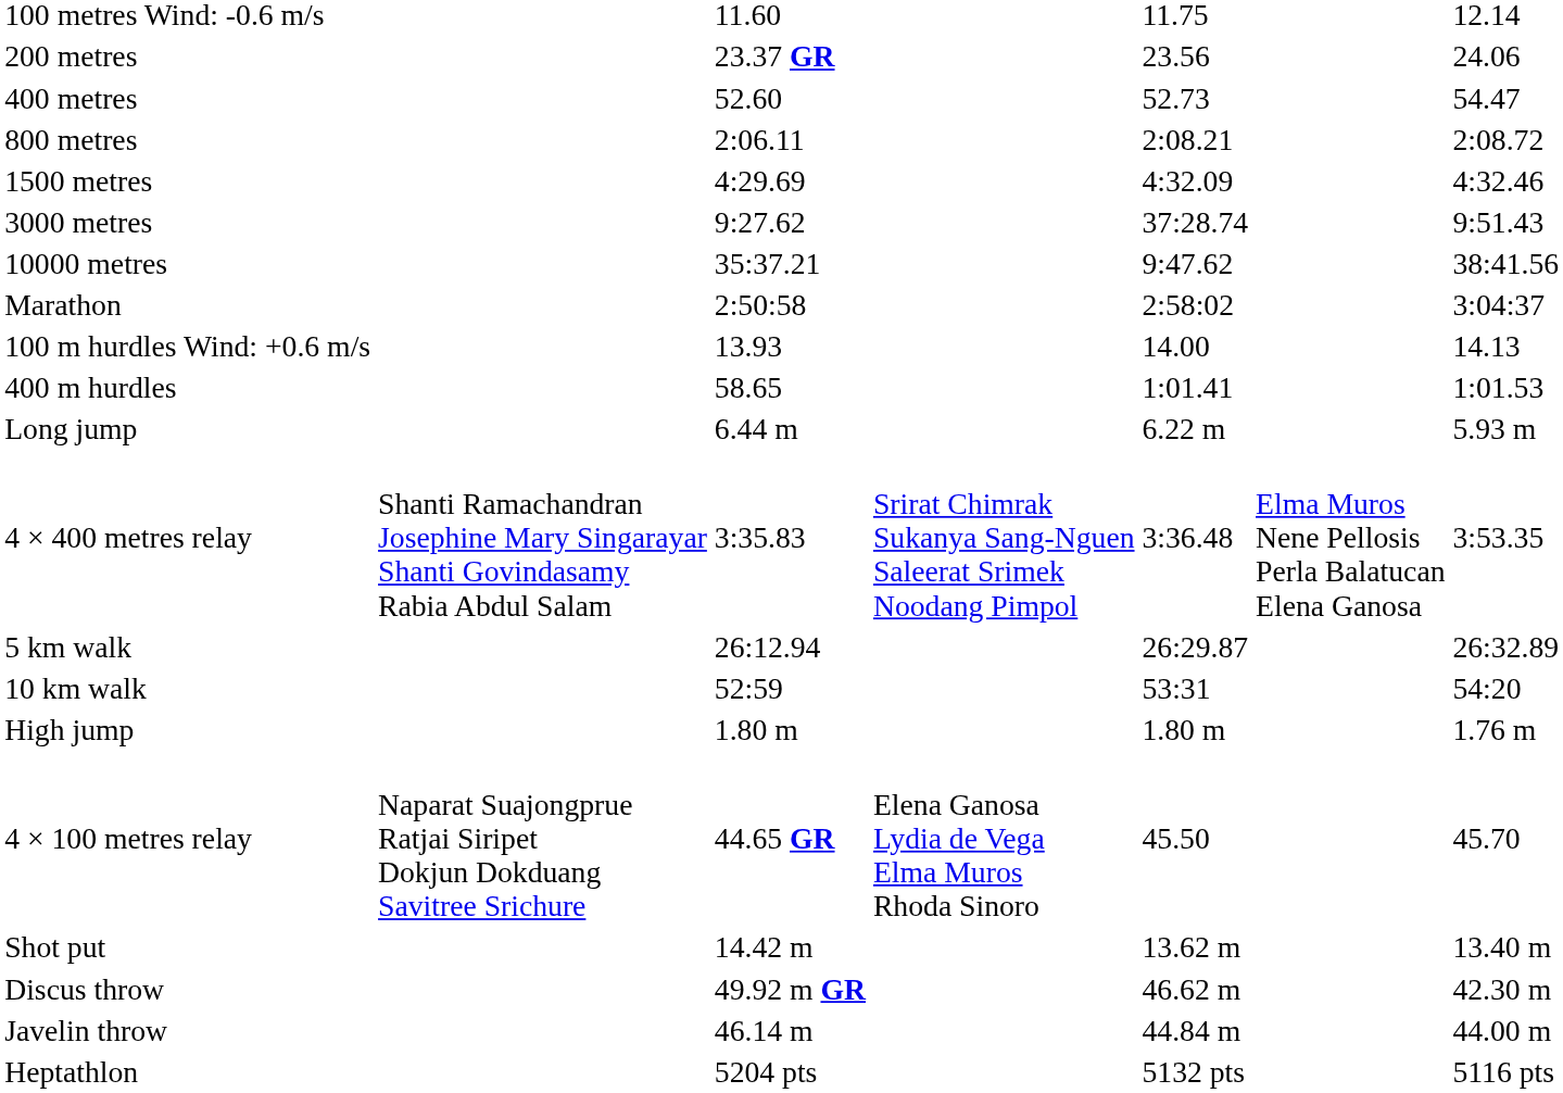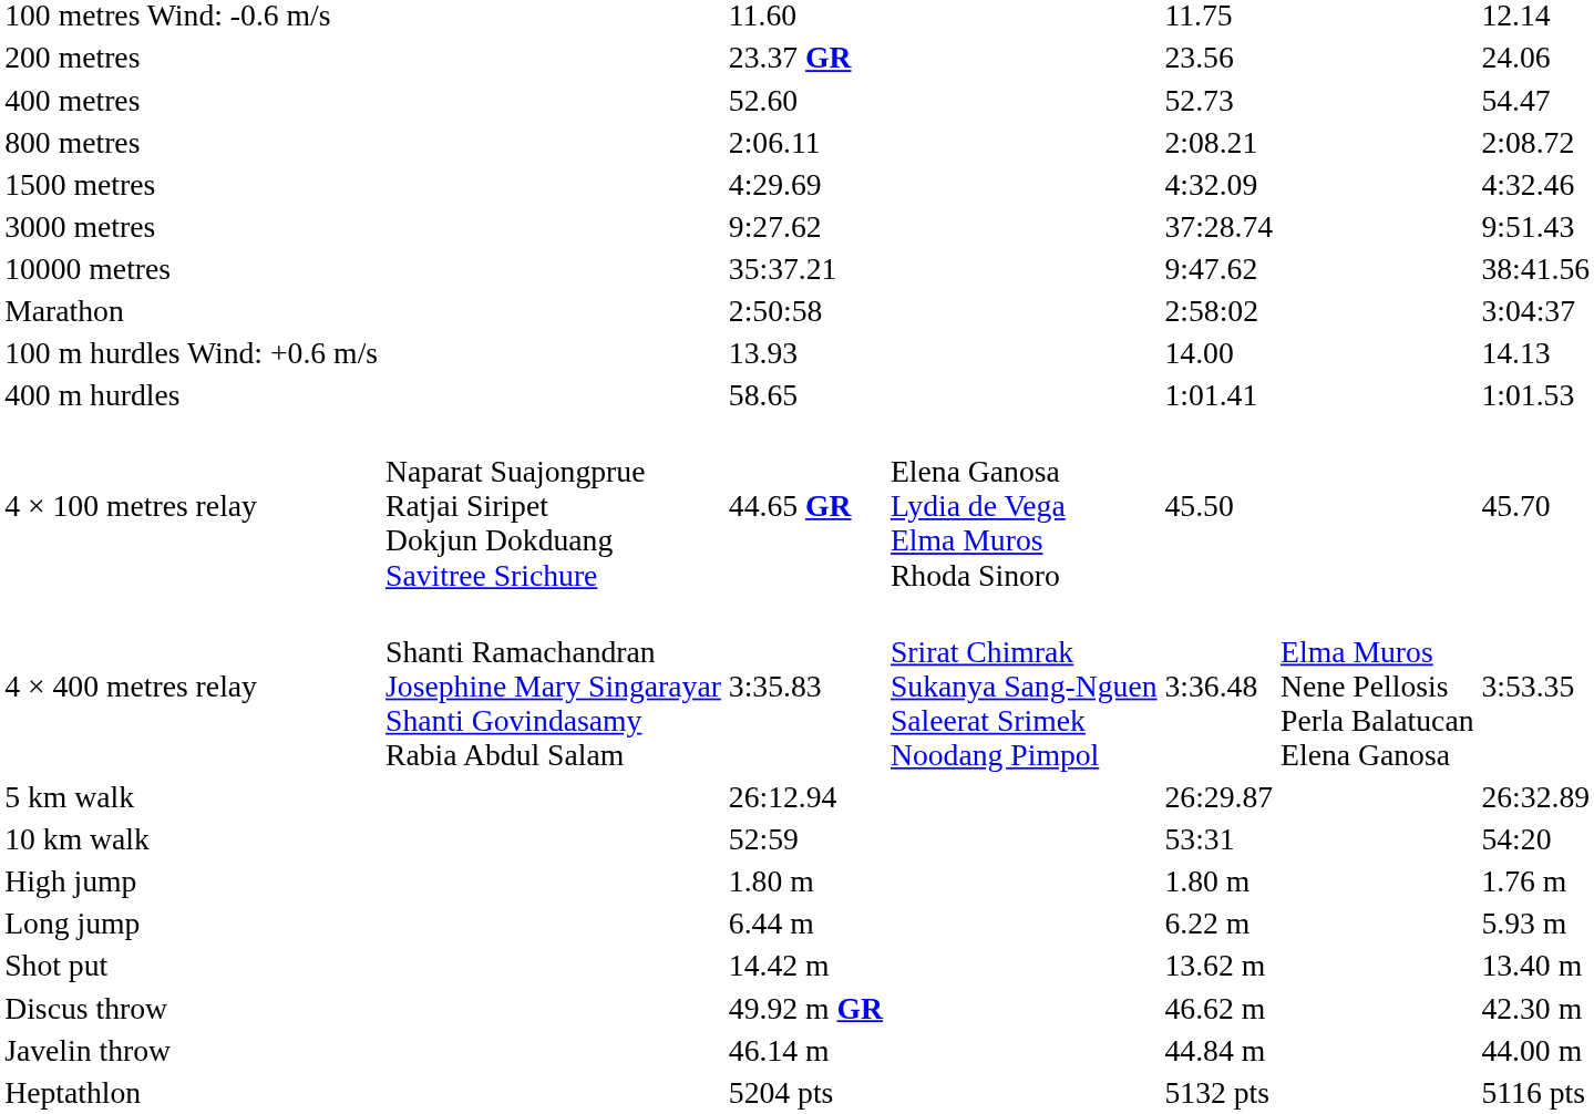rows swapped: 4 × 100 metres relay <-> Long jump
